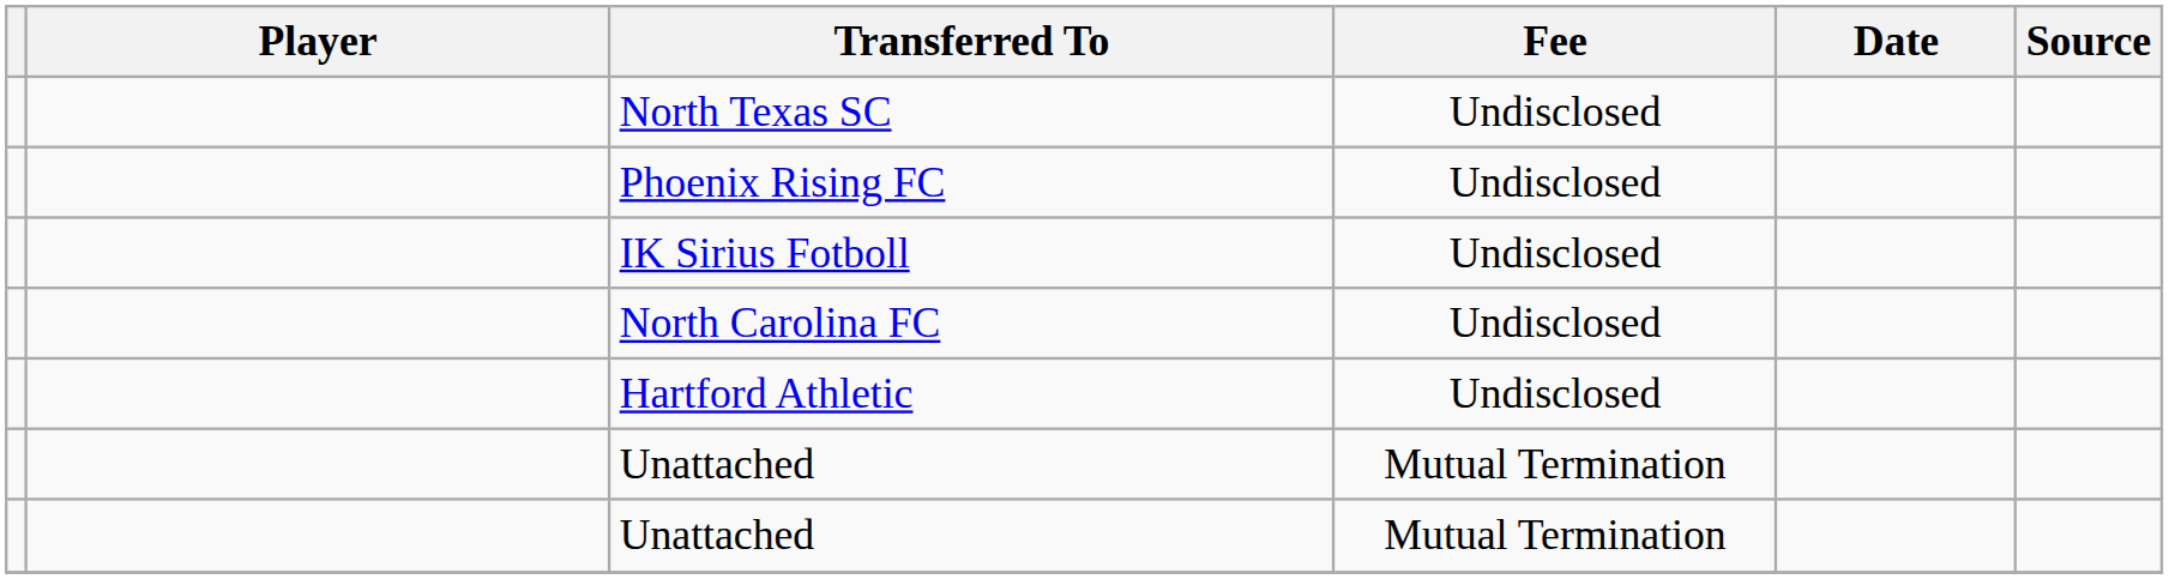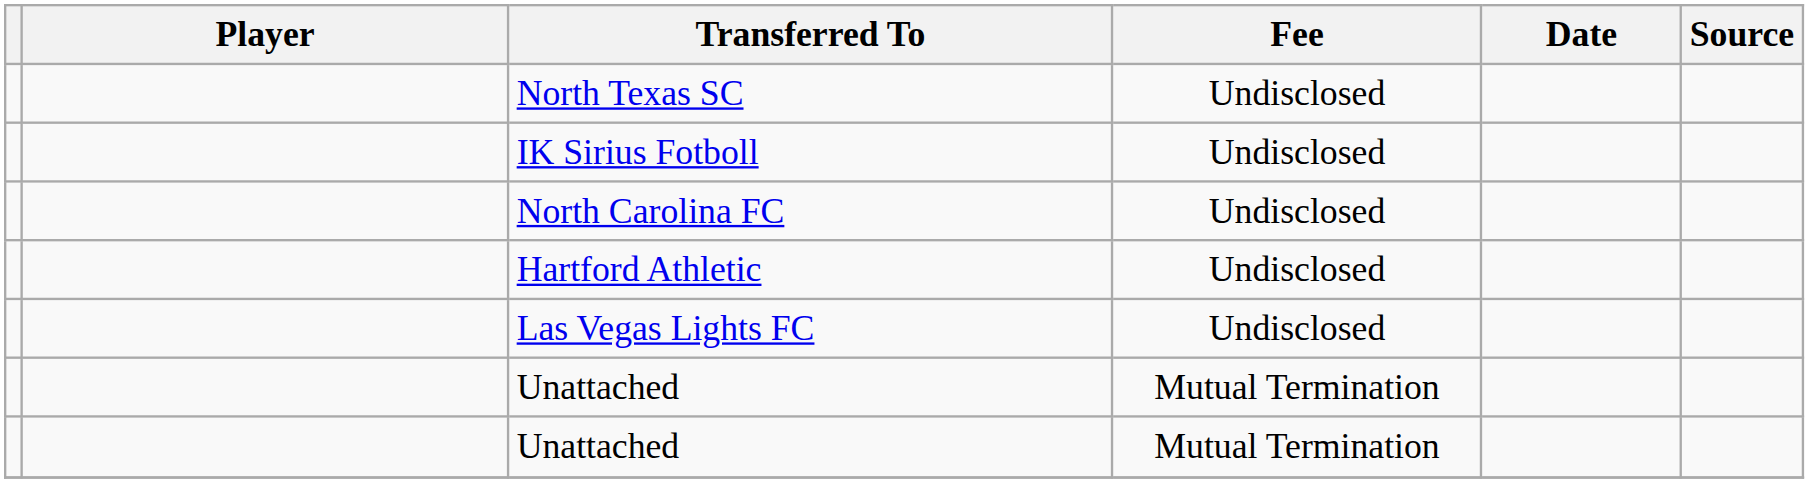- row: Phoenix Rising FC | Undisclosed
+ row: Las Vegas Lights FC | Undisclosed
